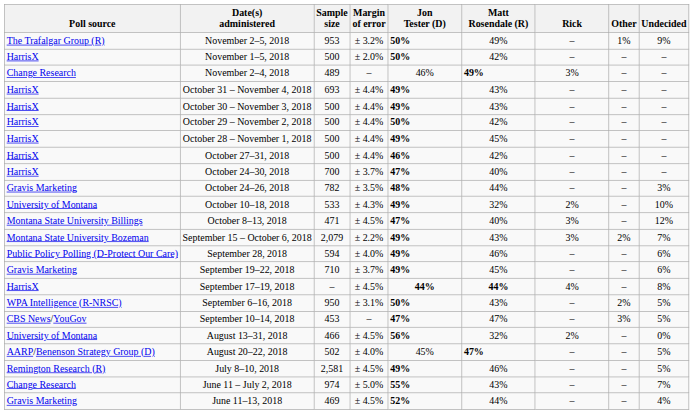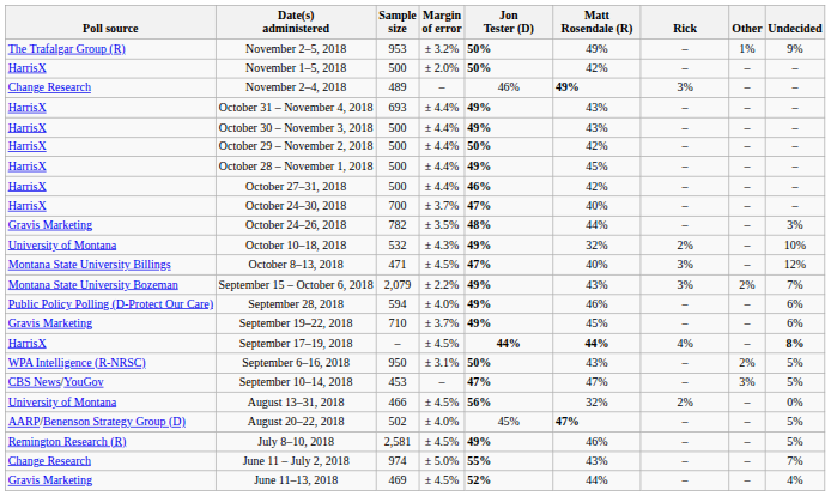October 10–18, 2018 | Sample size: 533 -> 532
September 17–19, 2018 | Undecided: normal -> bold
